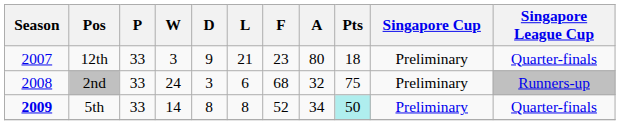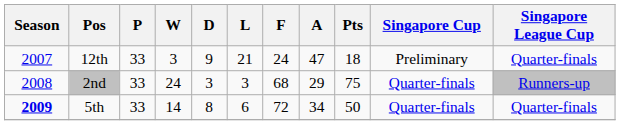12th | F: 23 -> 24
12th | A: 80 -> 47
2nd | L: 6 -> 3
2nd | A: 32 -> 29
2nd | Singapore Cup: Preliminary -> Quarter-finals
5th | L: 8 -> 6
5th | F: 52 -> 72
5th | Pts: paleturquoise background -> no background
5th | Singapore Cup: Preliminary -> Quarter-finals
